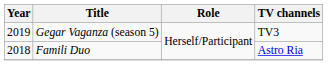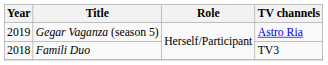Gegar Vaganza (season 5) | TV channels: TV3 -> Astro Ria
Famili Duo | TV channels: Astro Ria -> TV3
